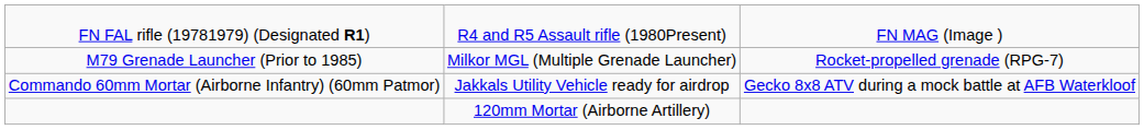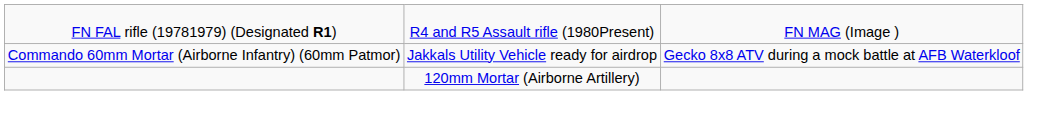- row: M79 Grenade Launcher (Prior to 1985) | Milkor MGL (Multiple Grenade Launcher) | Rocket-propelled grenade (RPG-7)
